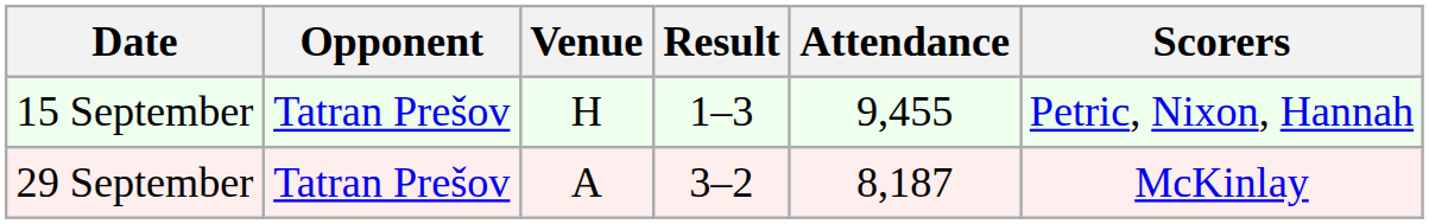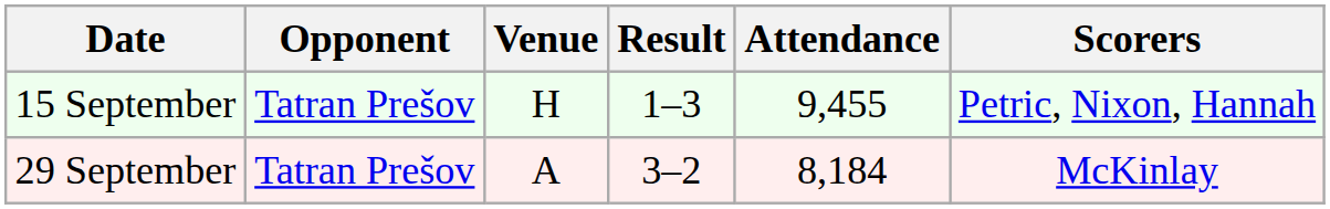29 September | Attendance: 8,187 -> 8,184
